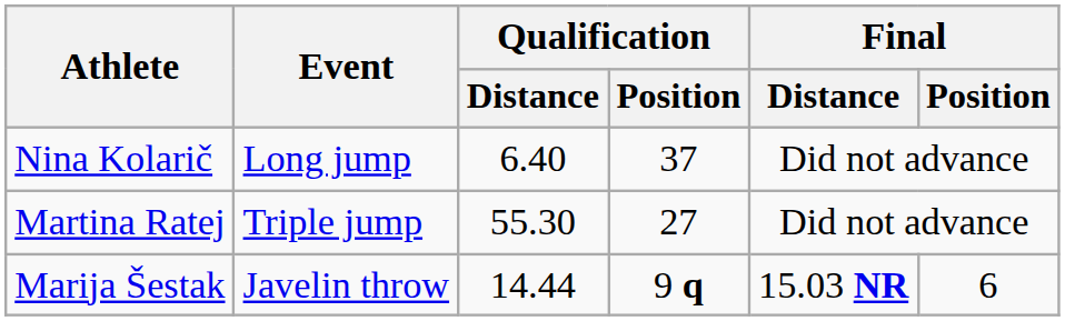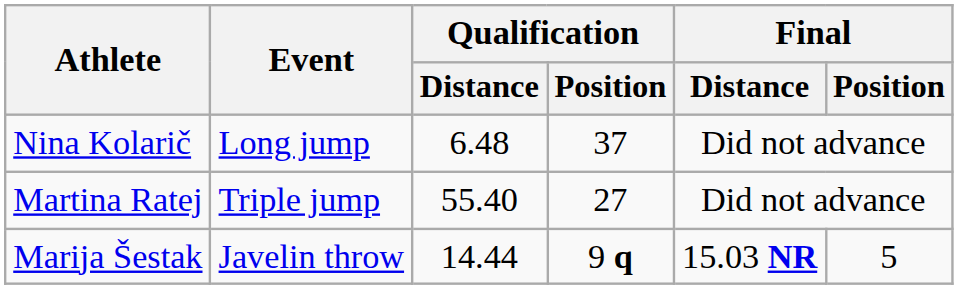Nina Kolarič | Qualification / Distance: 6.40 -> 6.48
Martina Ratej | Qualification / Distance: 55.30 -> 55.40
Marija Šestak | Final / Position: 6 -> 5
